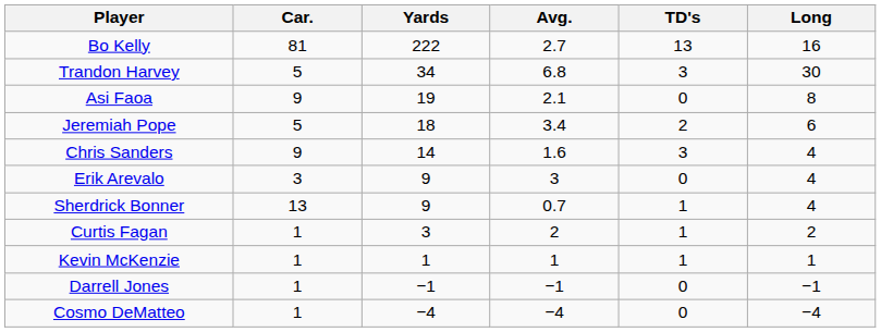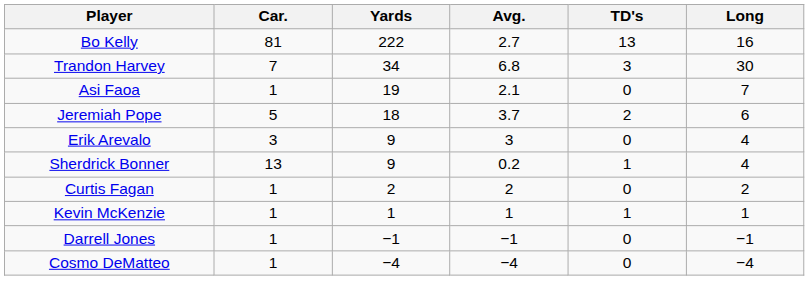Trandon Harvey | Car.: 5 -> 7
Asi Faoa | Car.: 9 -> 1
Asi Faoa | Long: 8 -> 7
Jeremiah Pope | Avg.: 3.4 -> 3.7
- row: Chris Sanders | 9 | 14 | 1.6 | 3 | 4
Sherdrick Bonner | Avg.: 0.7 -> 0.2
Curtis Fagan | Yards: 3 -> 2
Curtis Fagan | TD's: 1 -> 0
